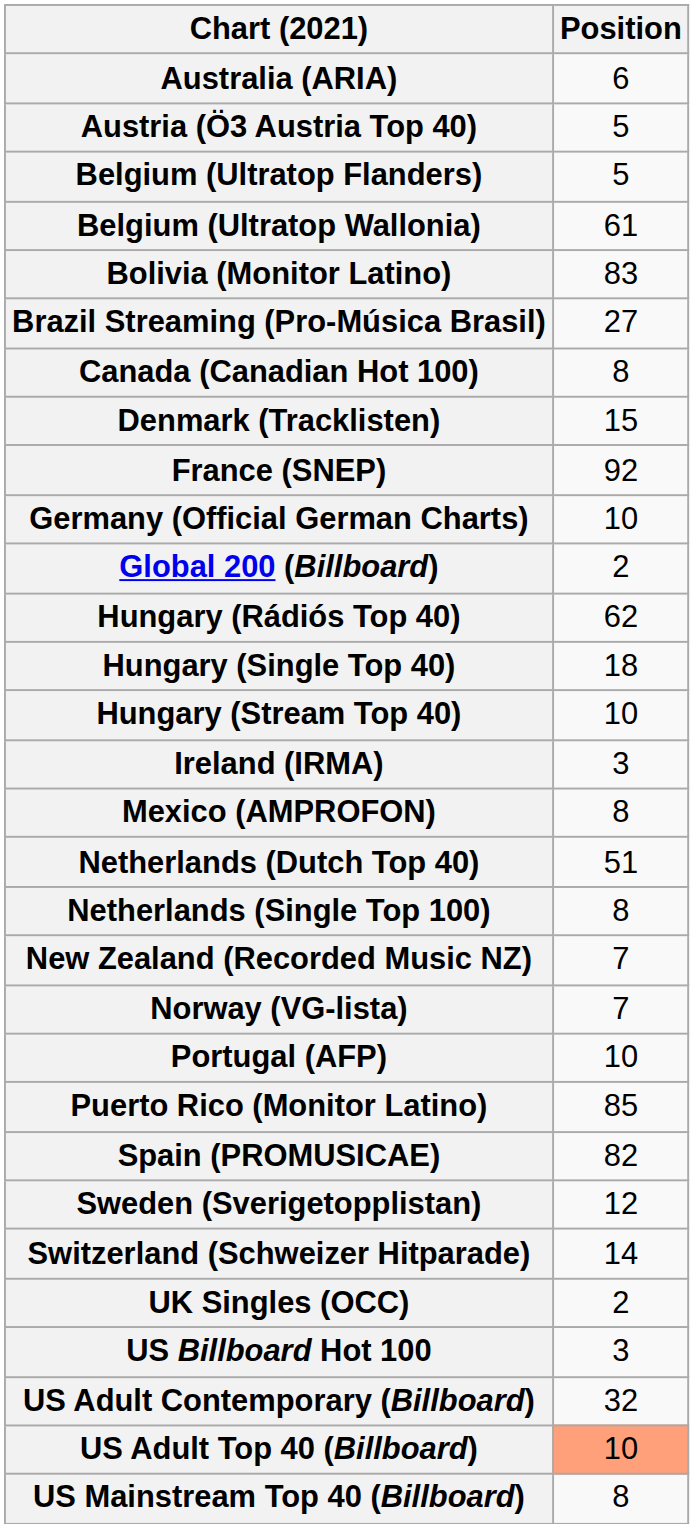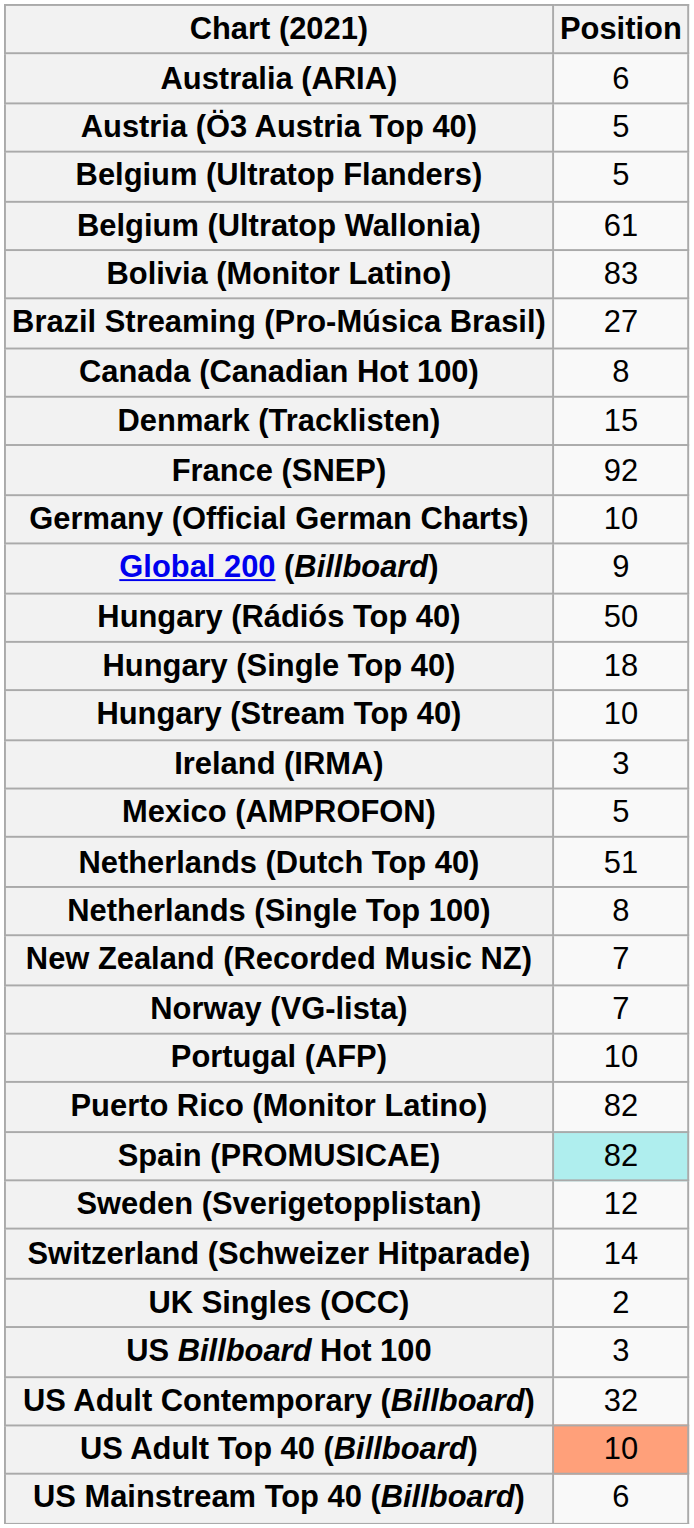Global 200 (Billboard) | Position: 2 -> 9
Hungary (Rádiós Top 40) | Position: 62 -> 50
Mexico (AMPROFON) | Position: 8 -> 5
Puerto Rico (Monitor Latino) | Position: 85 -> 82
Spain (PROMUSICAE) | Position: no background -> paleturquoise background
US Mainstream Top 40 (Billboard) | Position: 8 -> 6
